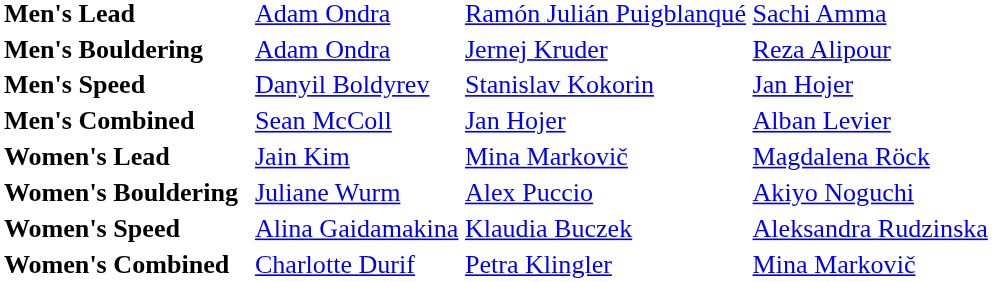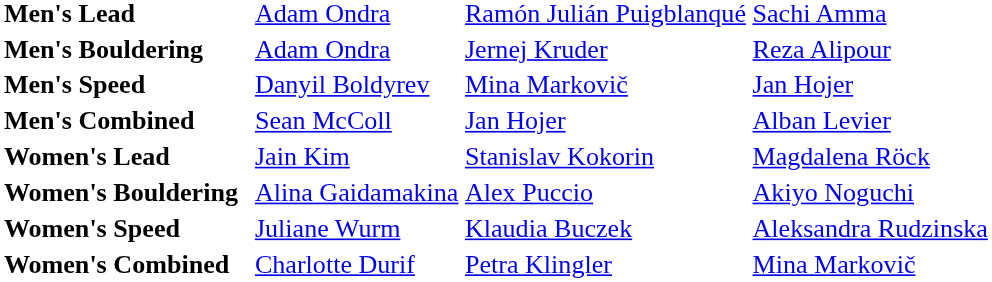Men's Speed | column 3: Stanislav Kokorin -> Mina Markovič
Women's Lead | column 3: Mina Markovič -> Stanislav Kokorin
Women's Bouldering | column 2: Juliane Wurm -> Alina Gaidamakina
Women's Speed | column 2: Alina Gaidamakina -> Juliane Wurm
